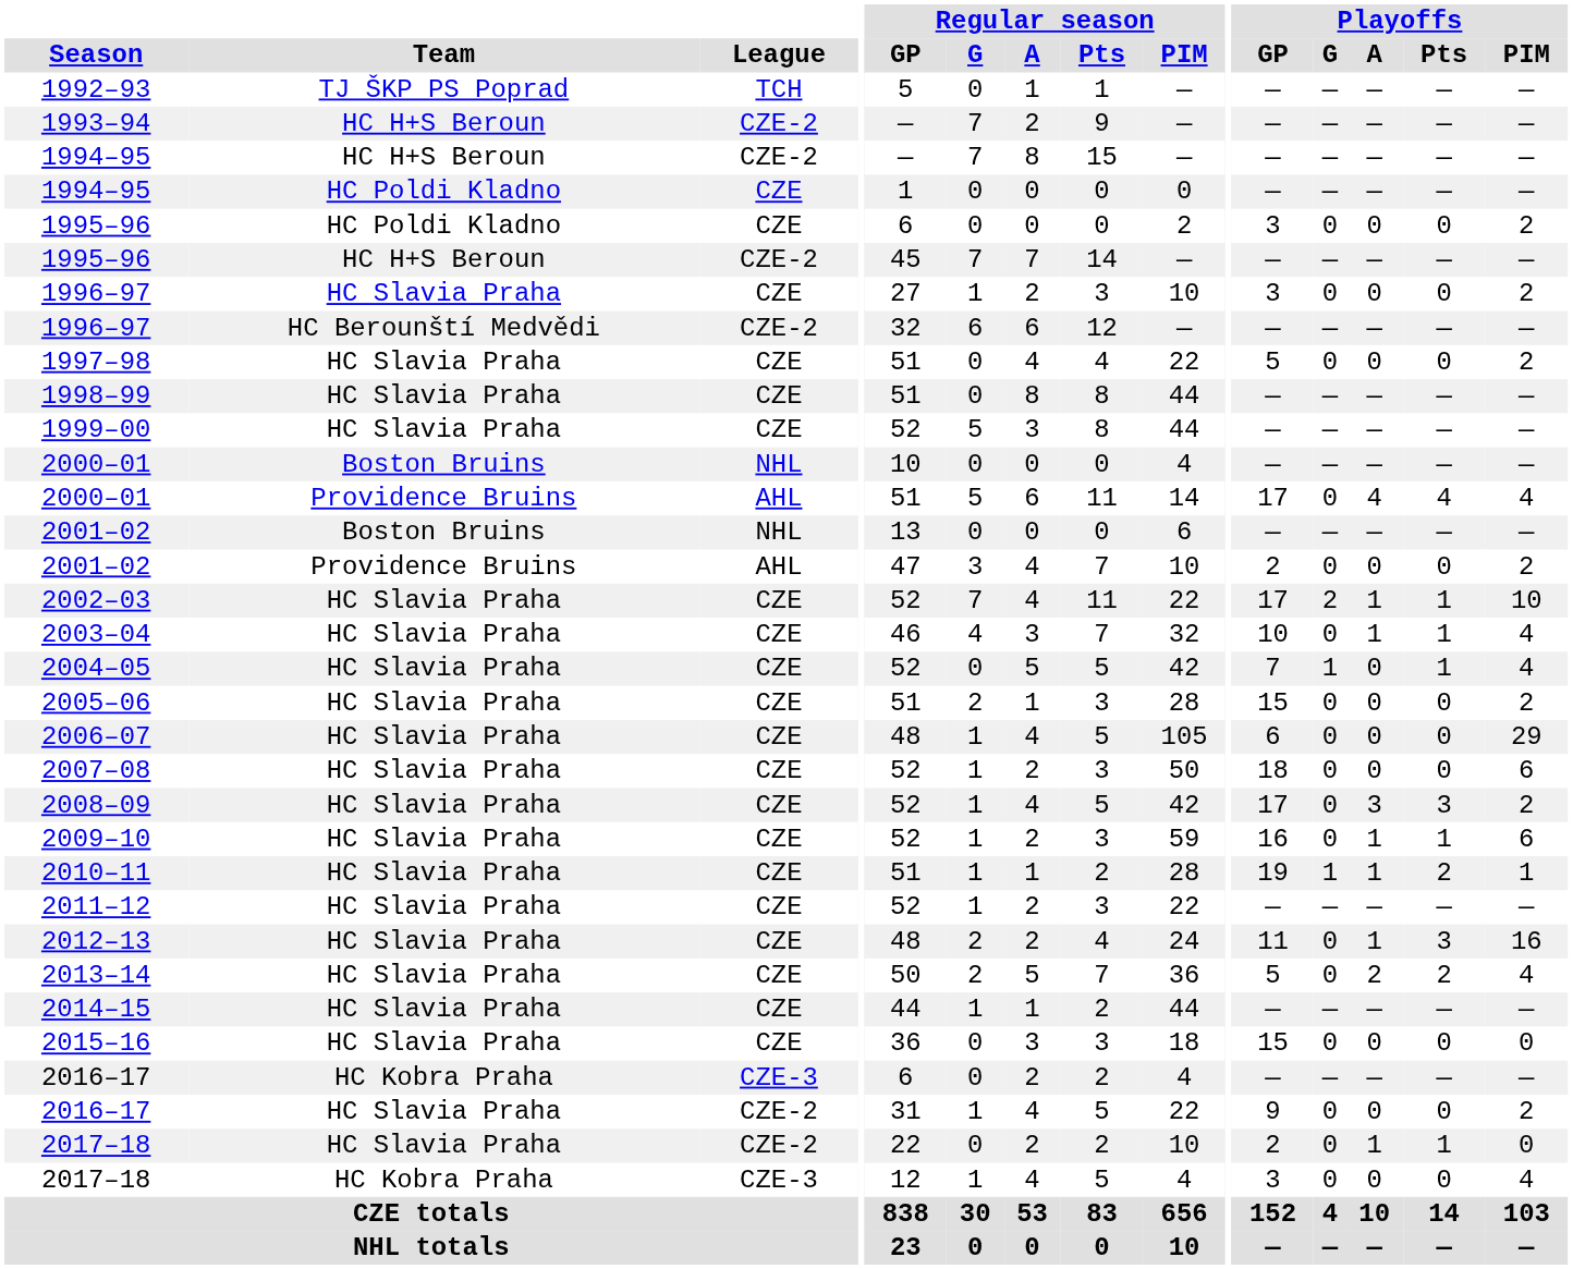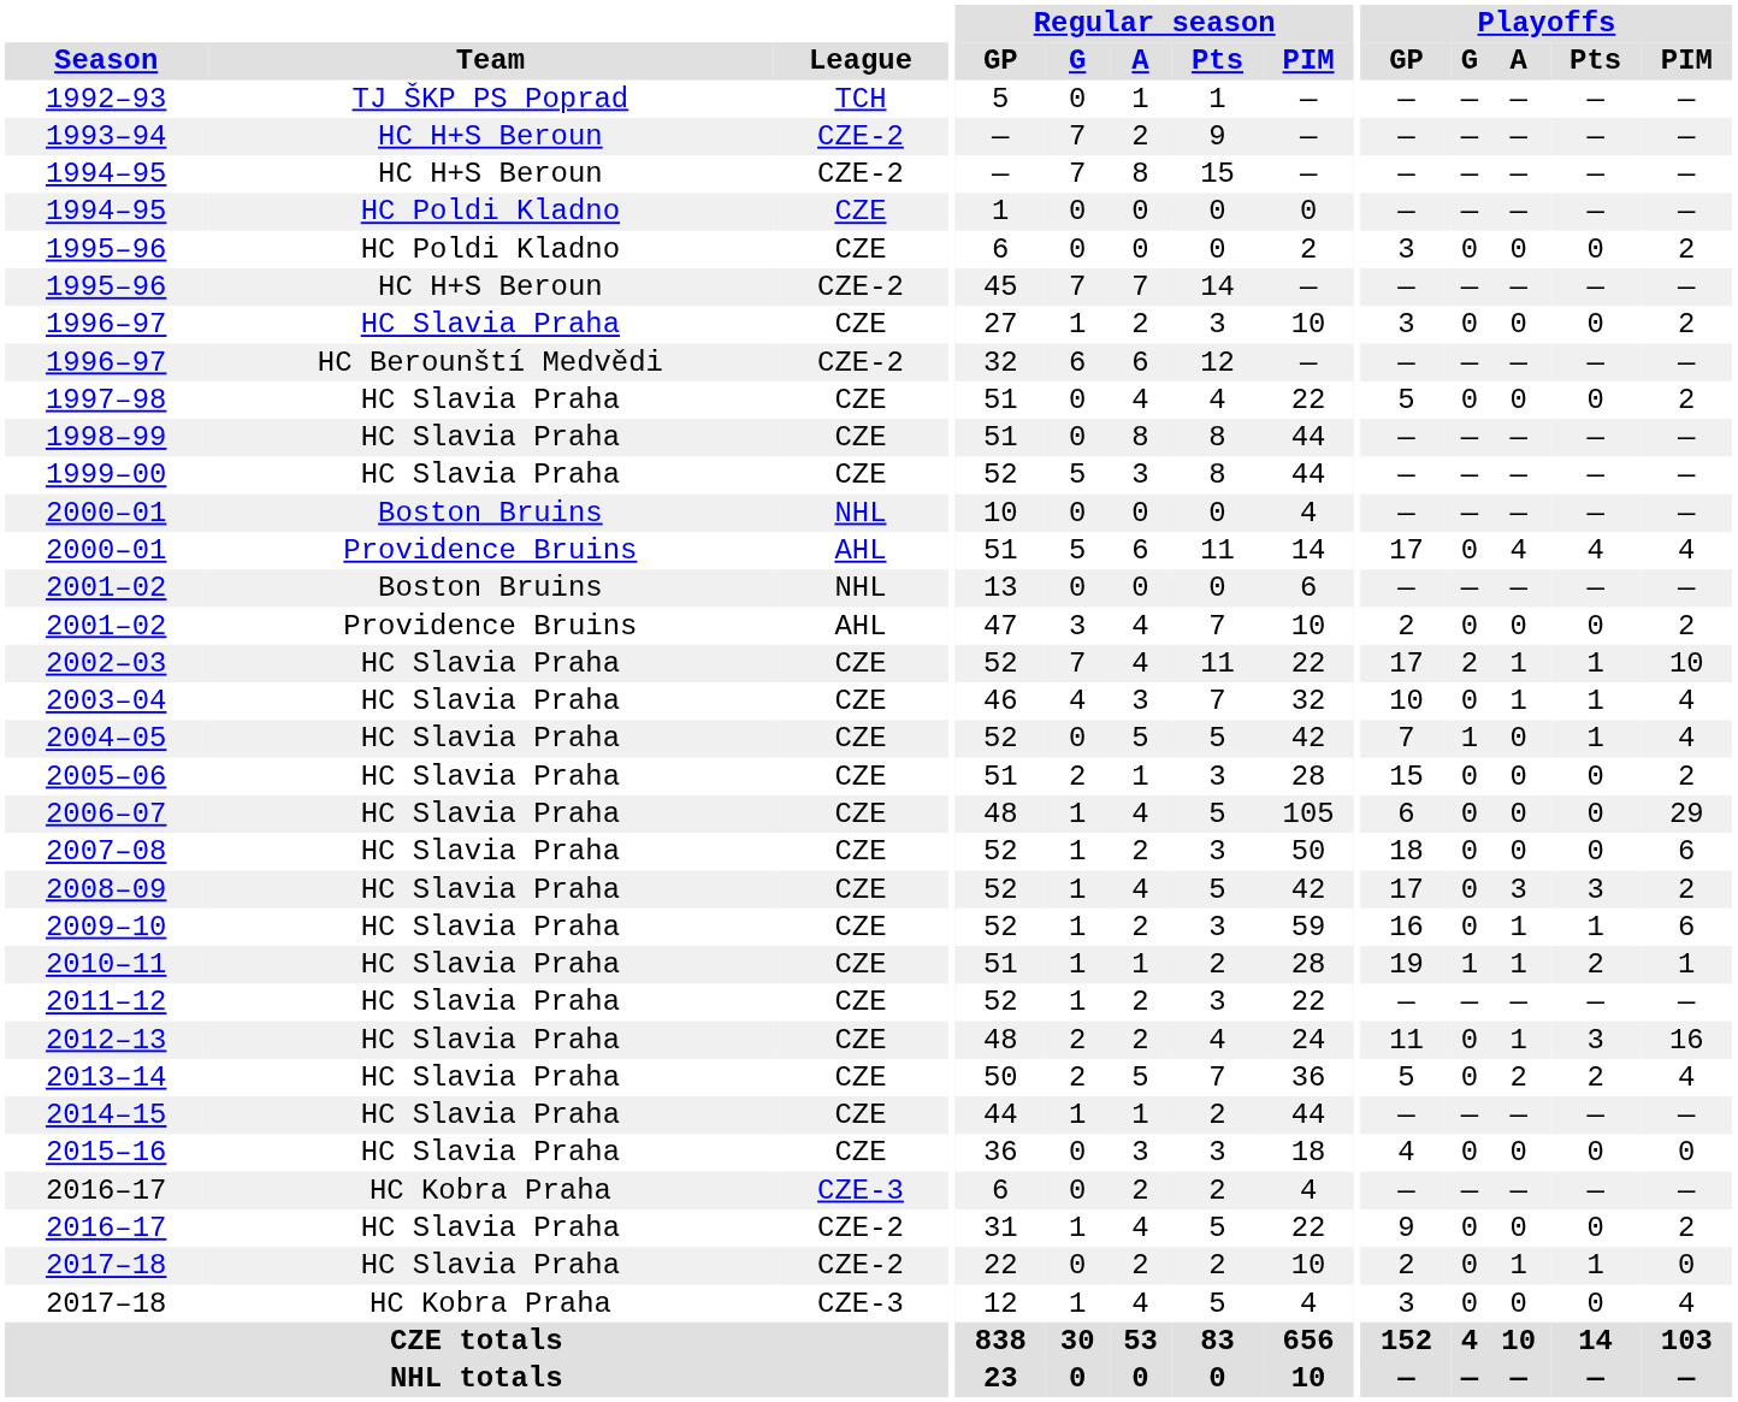2015–16 | Playoffs / GP: 15 -> 4
